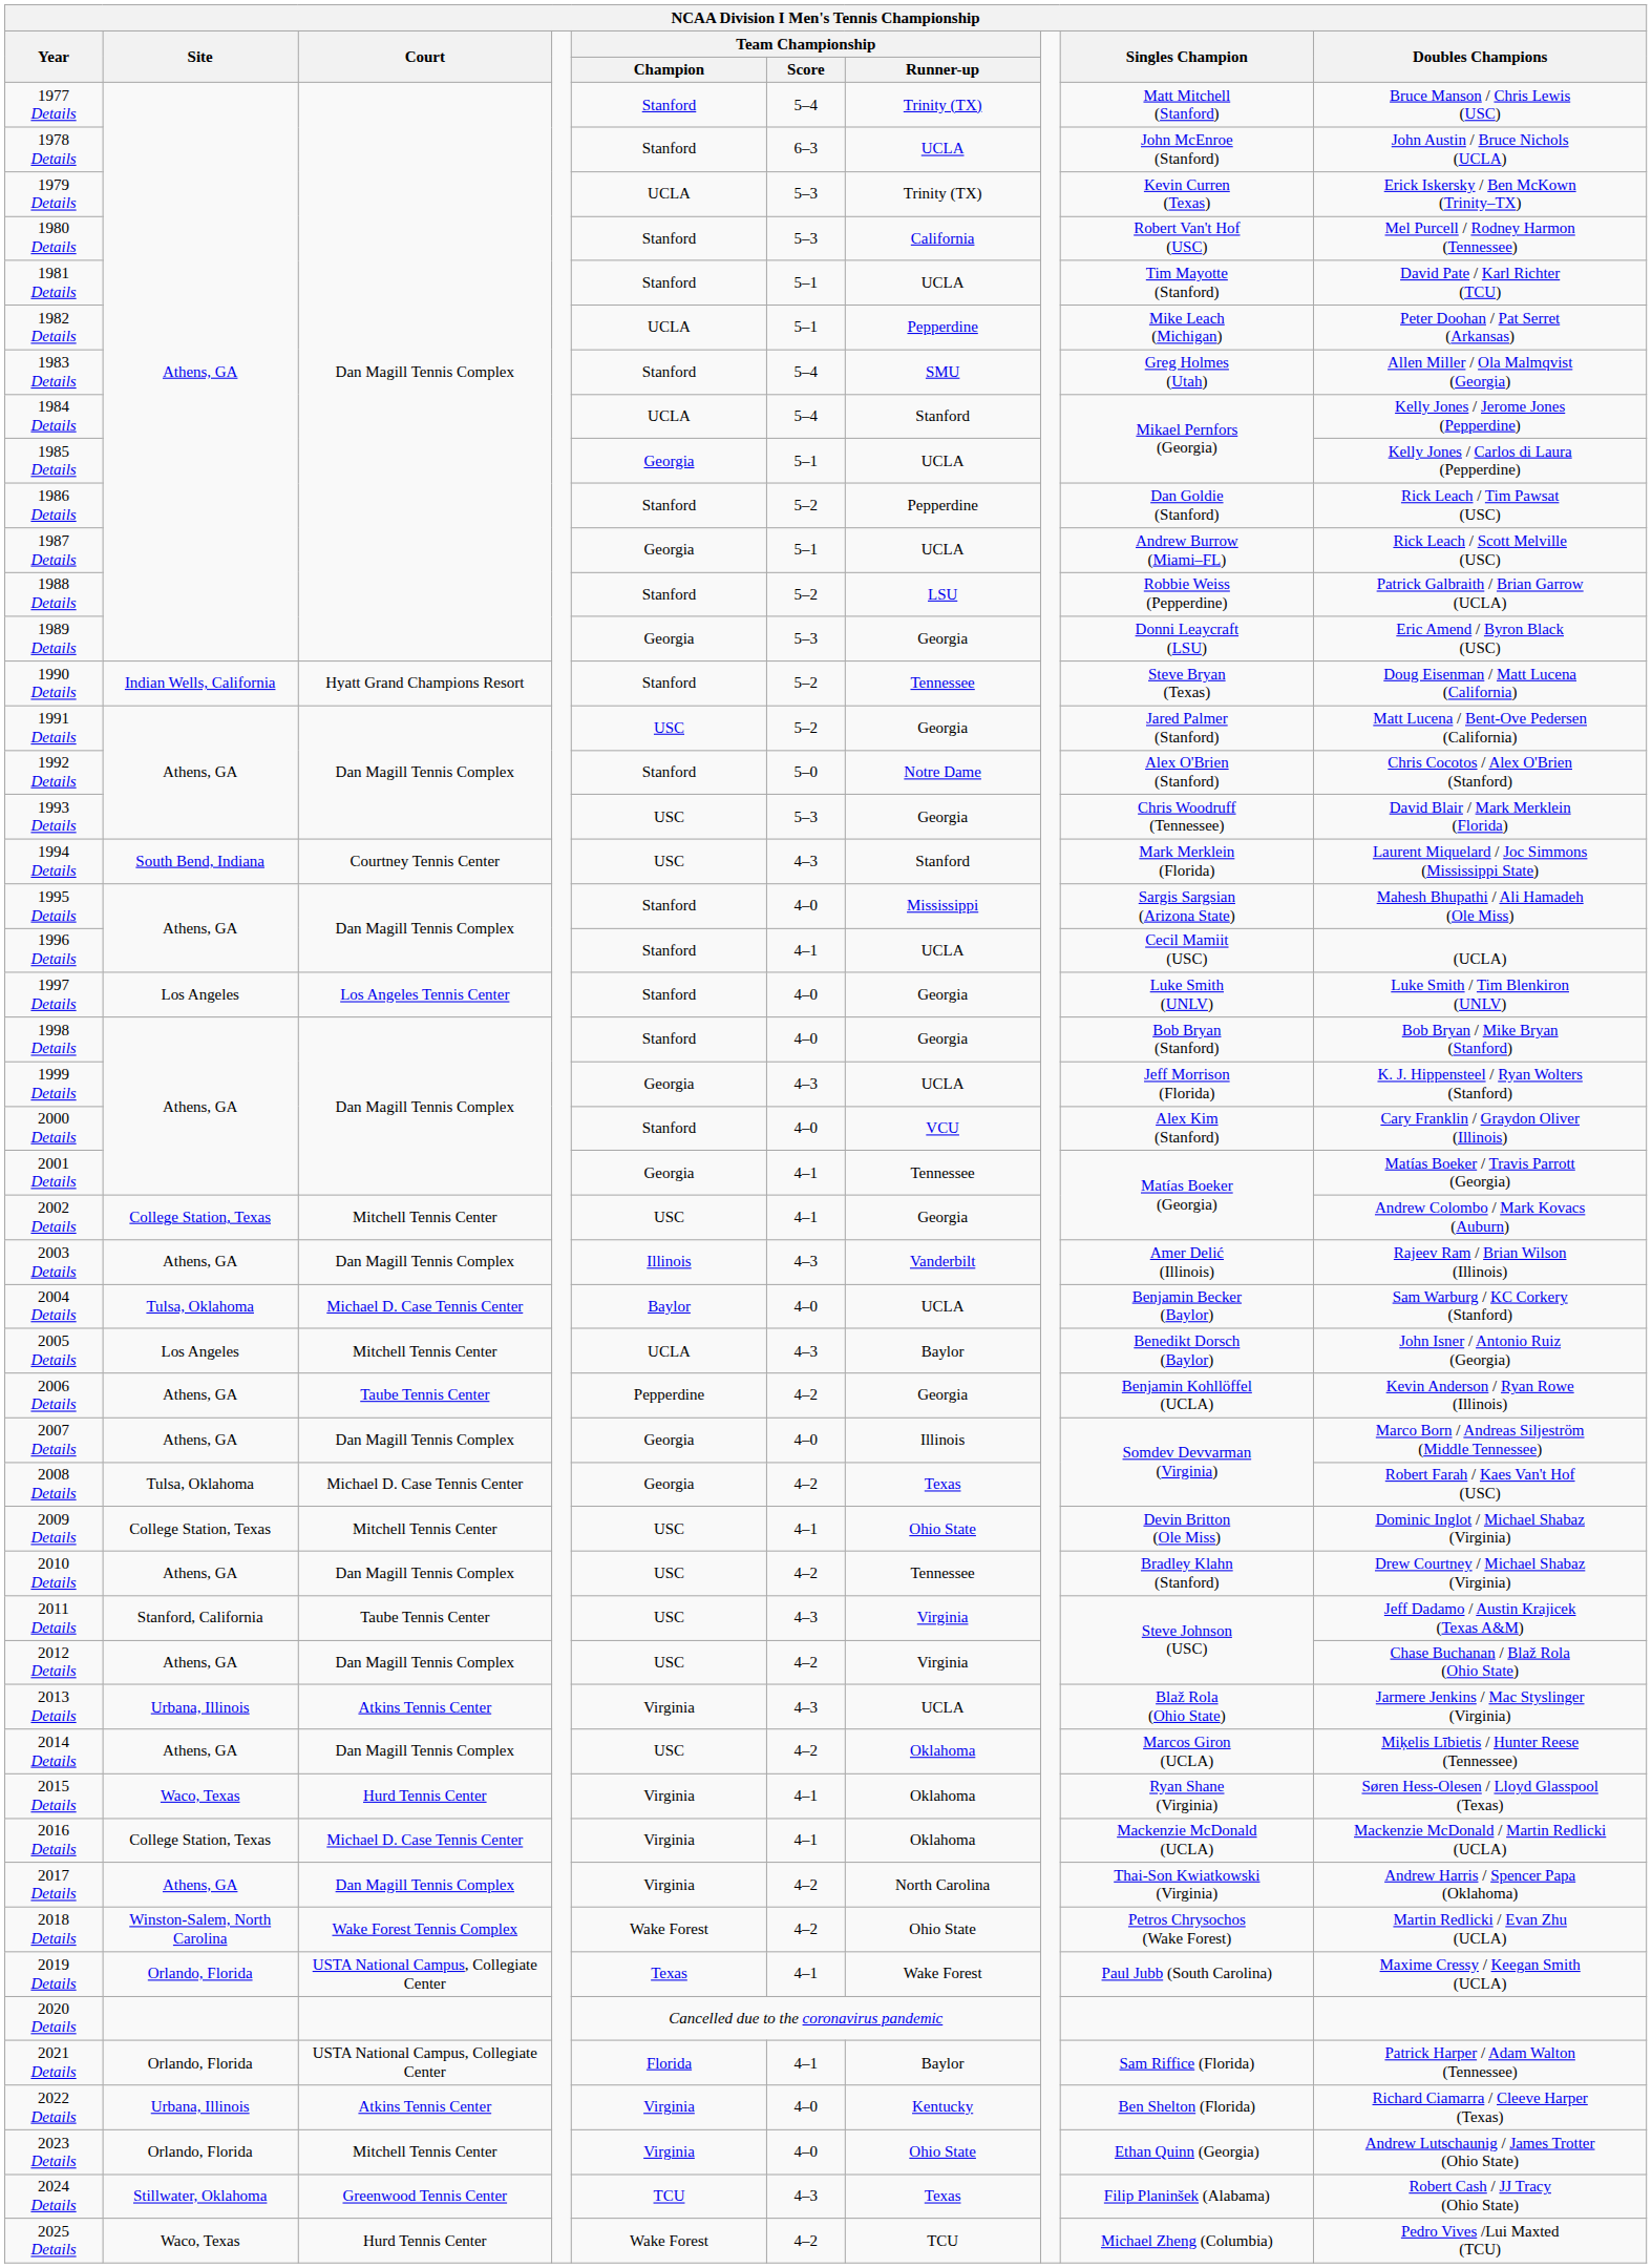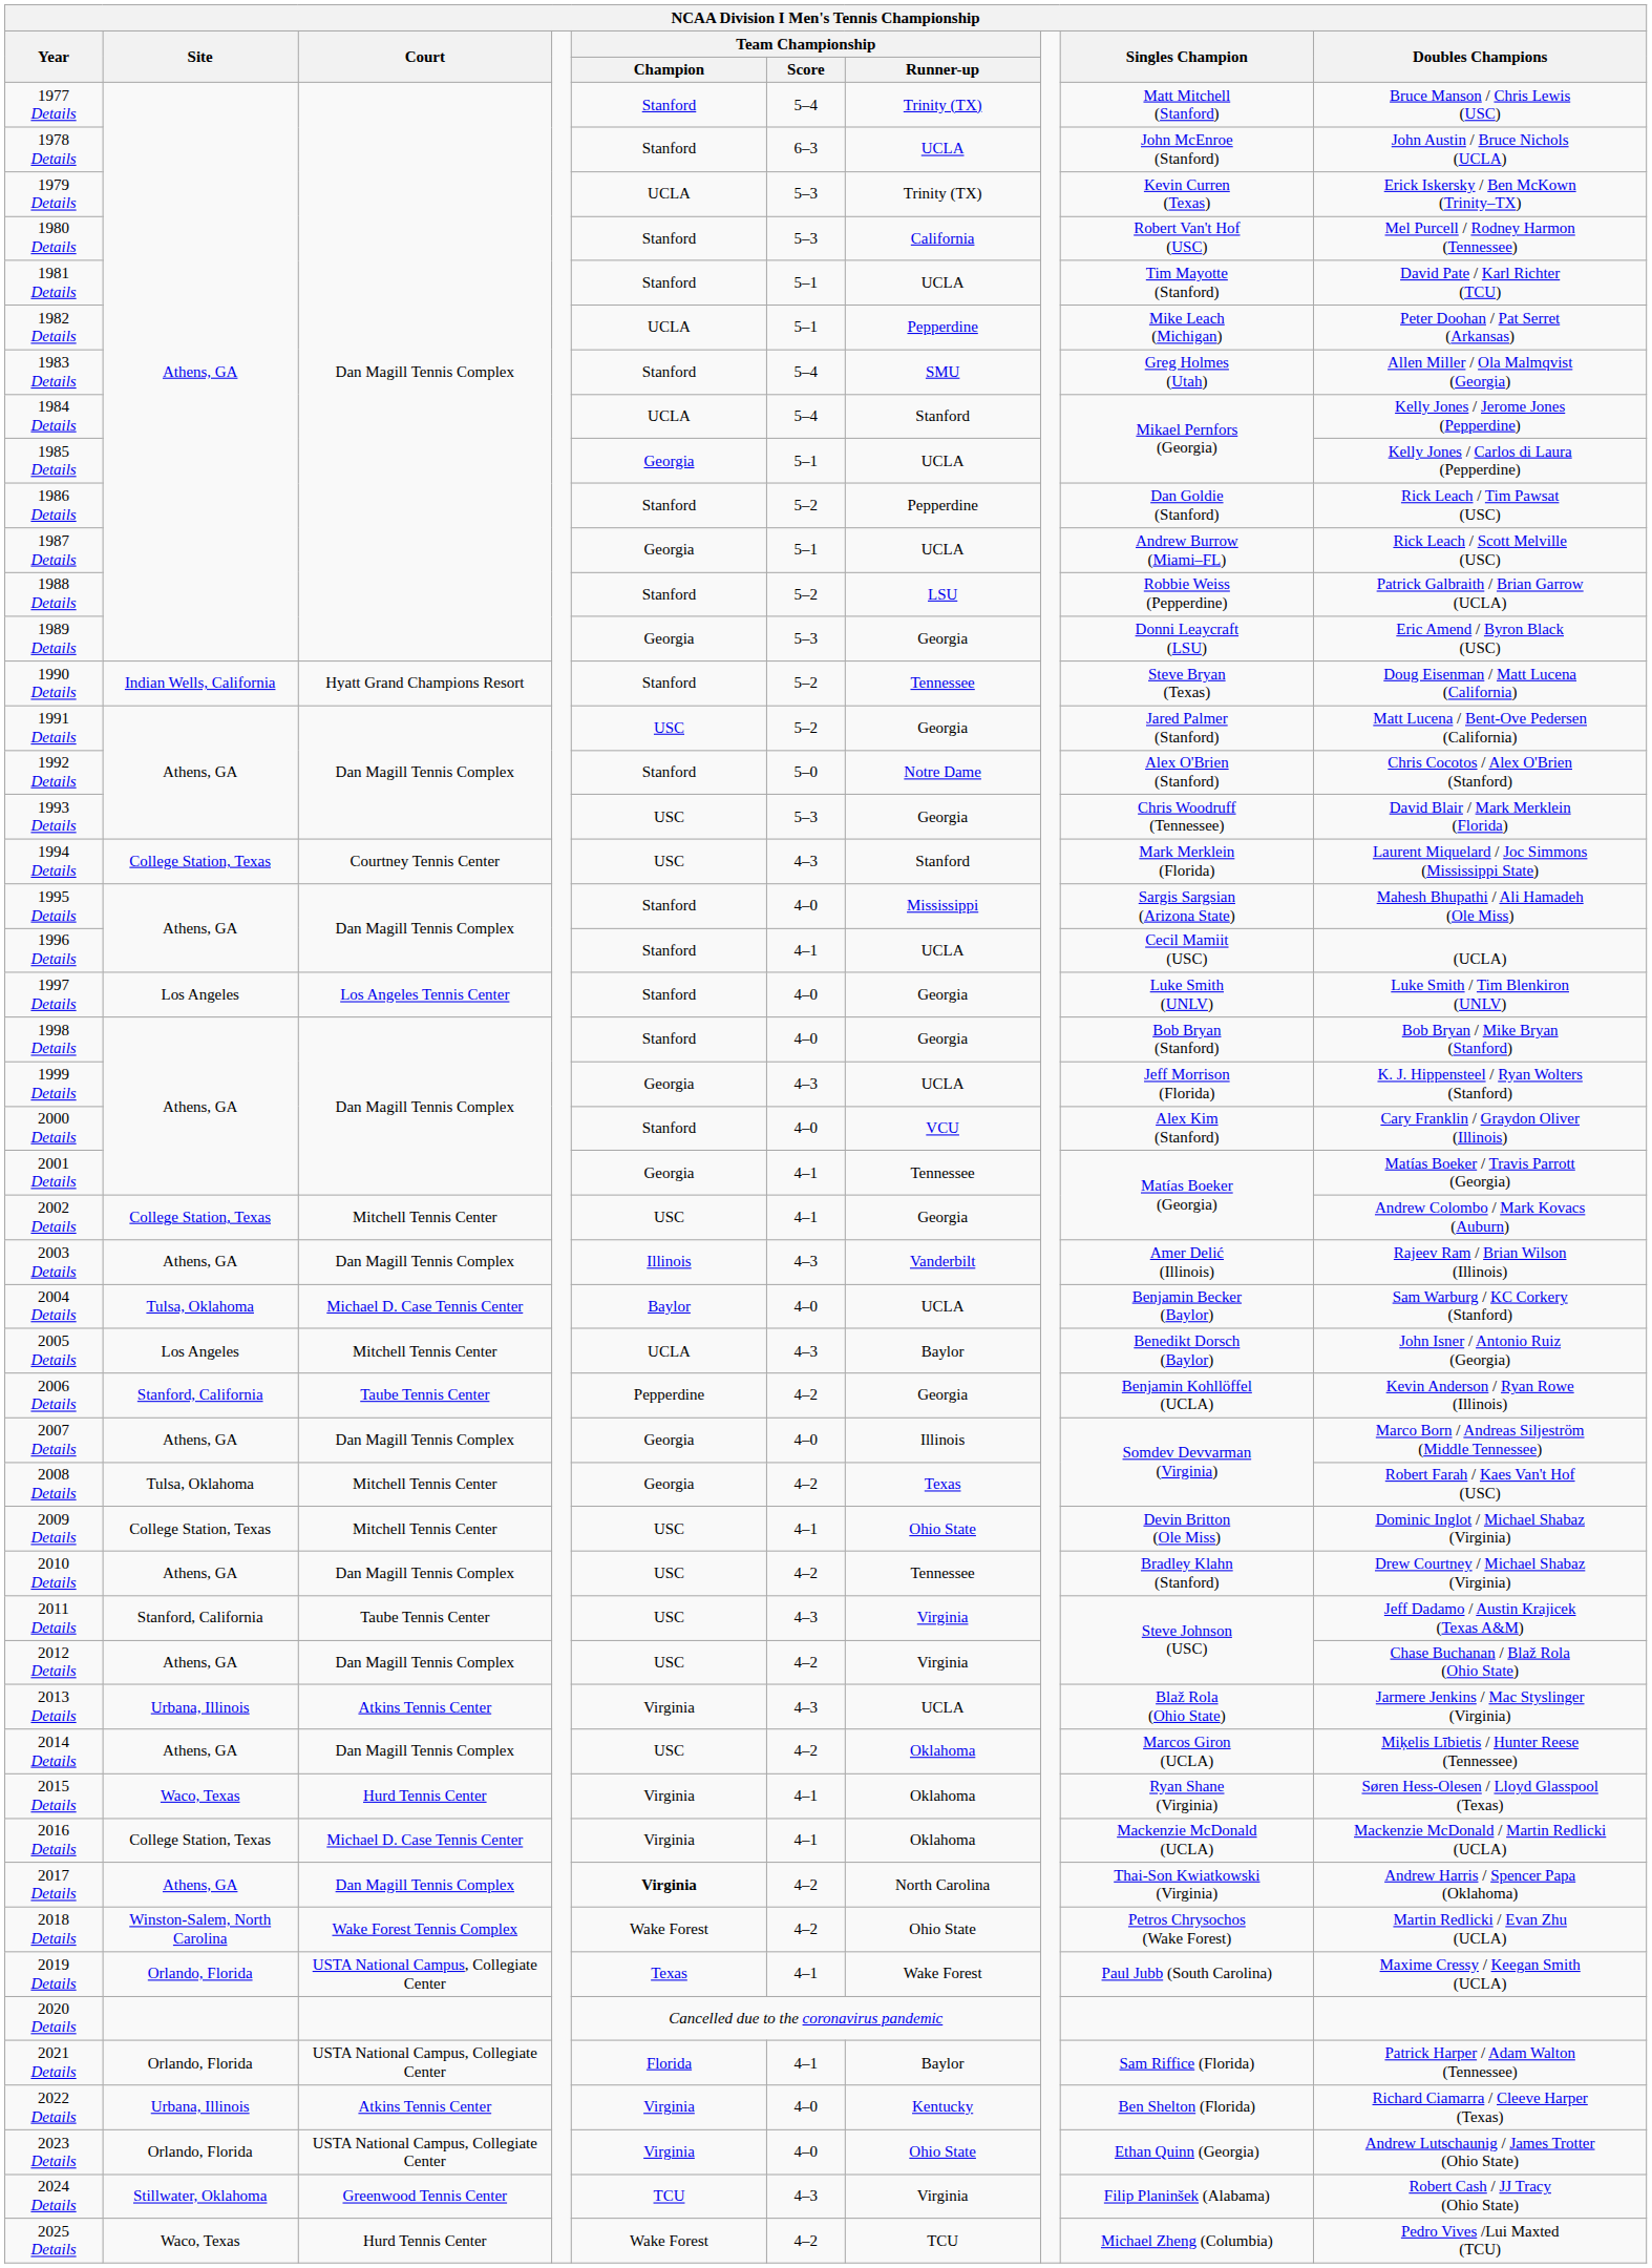1994 Details | Site: South Bend, Indiana -> College Station, Texas
2006 Details | Site: Athens, GA -> Stanford, California
2008 Details | Court: Michael D. Case Tennis Center -> Mitchell Tennis Center
2017 Details | Team Championship / Champion: normal -> bold
2023 Details | Court: Mitchell Tennis Center -> USTA National Campus, Collegiate Center
2024 Details | Team Championship / Runner-up: Texas -> Virginia
